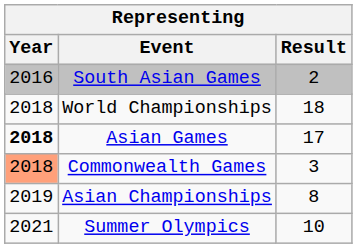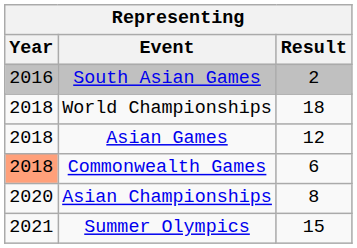Asian Games | Year: bold -> normal
Asian Games | Result: 17 -> 12
Commonwealth Games | Result: 3 -> 6
Asian Championships | Year: 2019 -> 2020
Summer Olympics | Result: 10 -> 15
